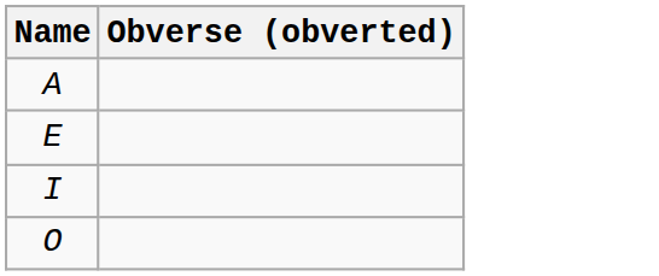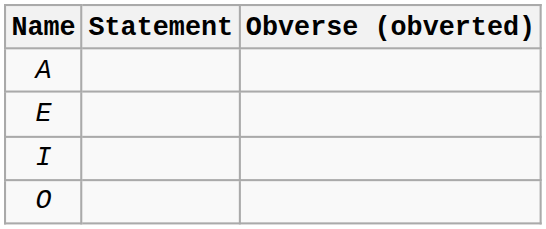+ column: Statement
